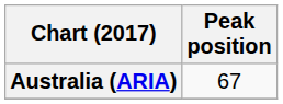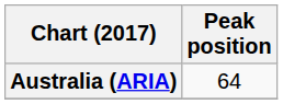Australia (ARIA) | Peak position: 67 -> 64
